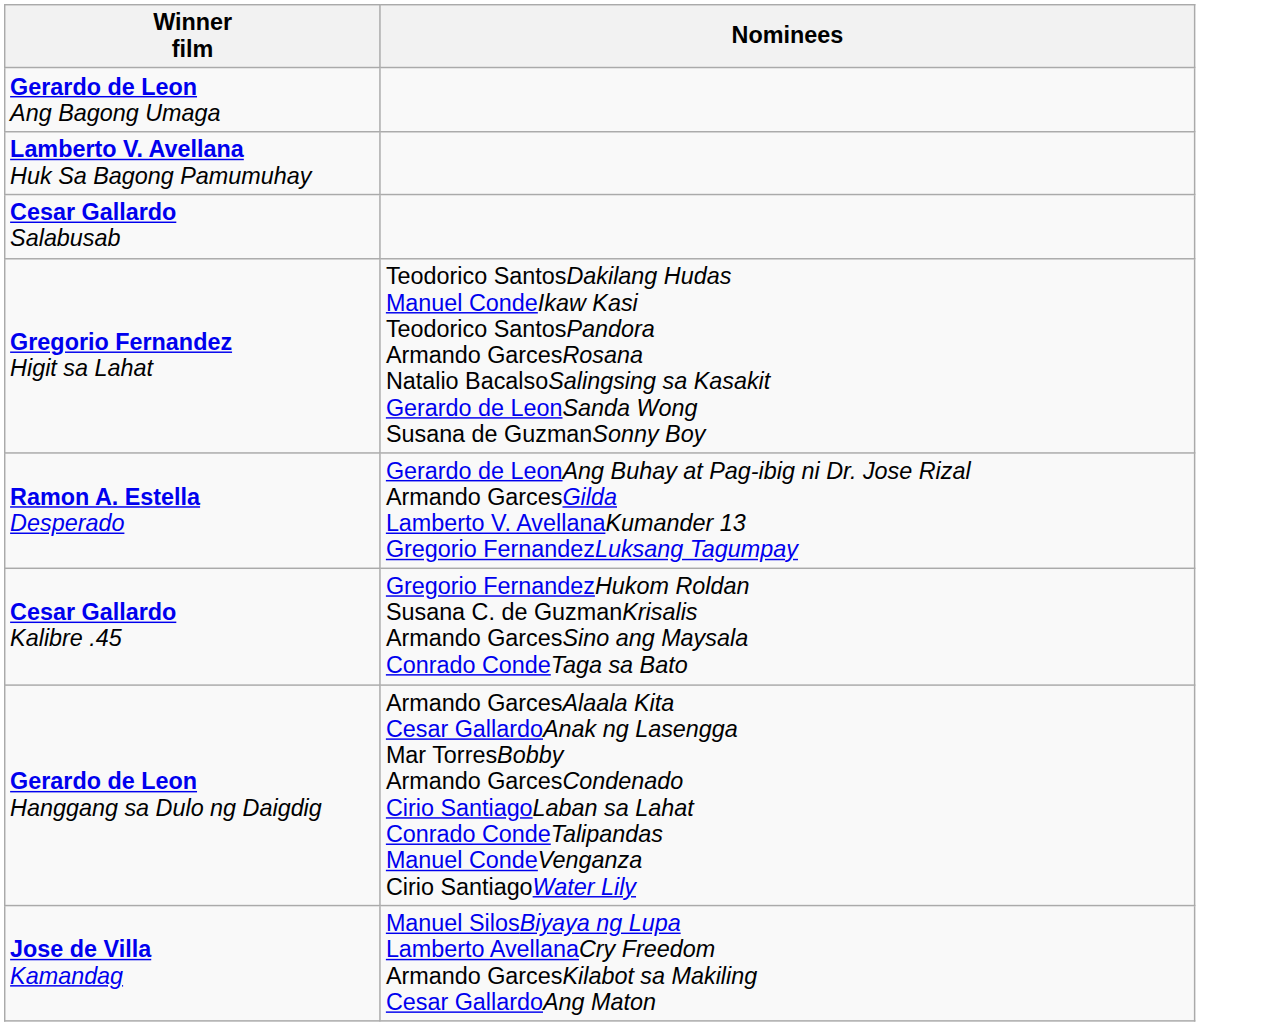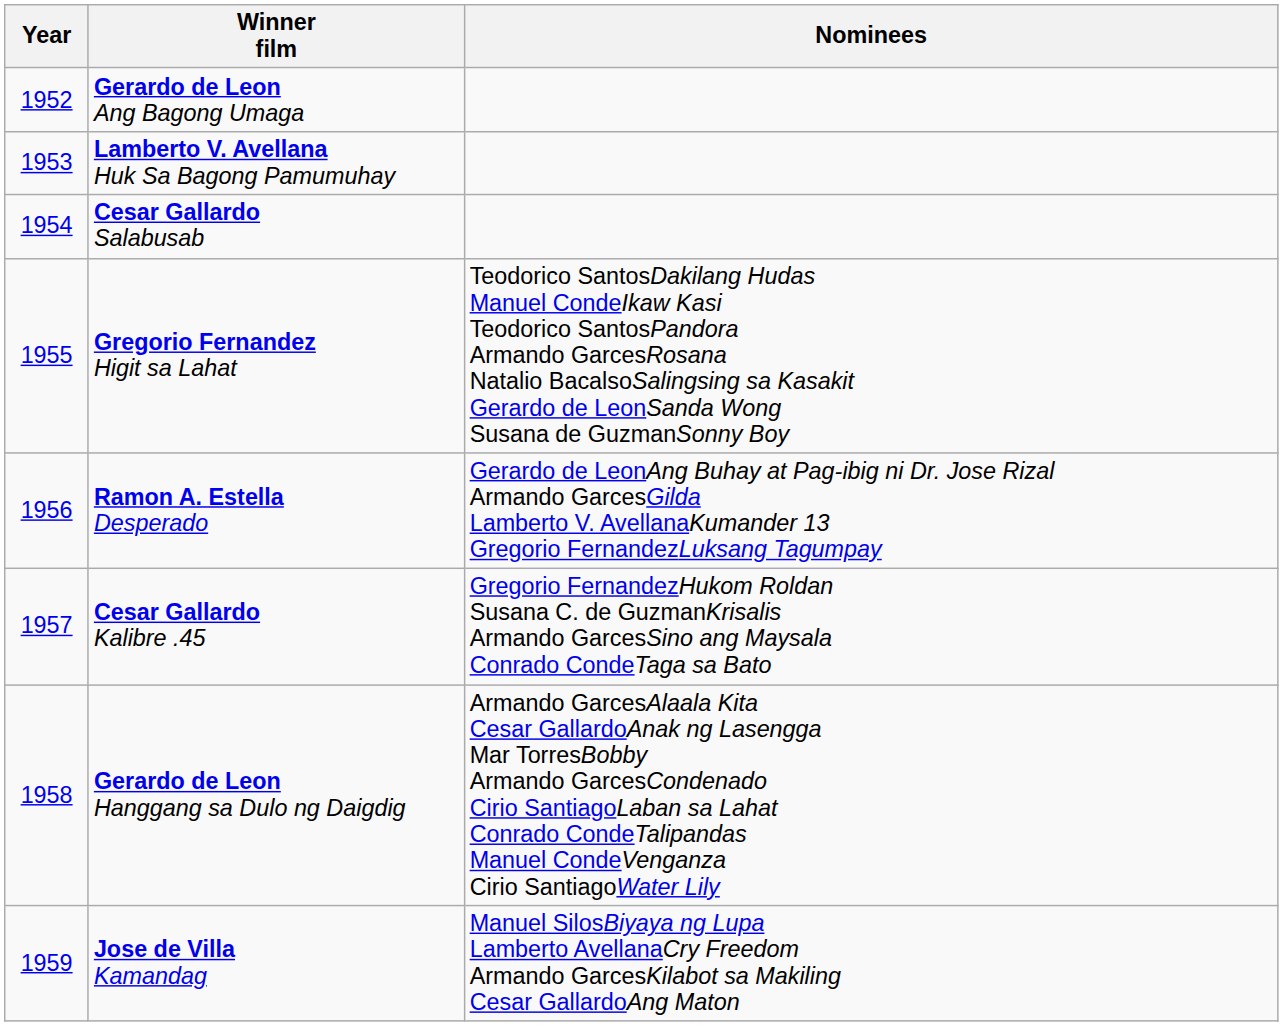+ column: Year | 1952 | 1953 | 1954 | 1955 | 1956 | 1957 | 1958 | 1959
